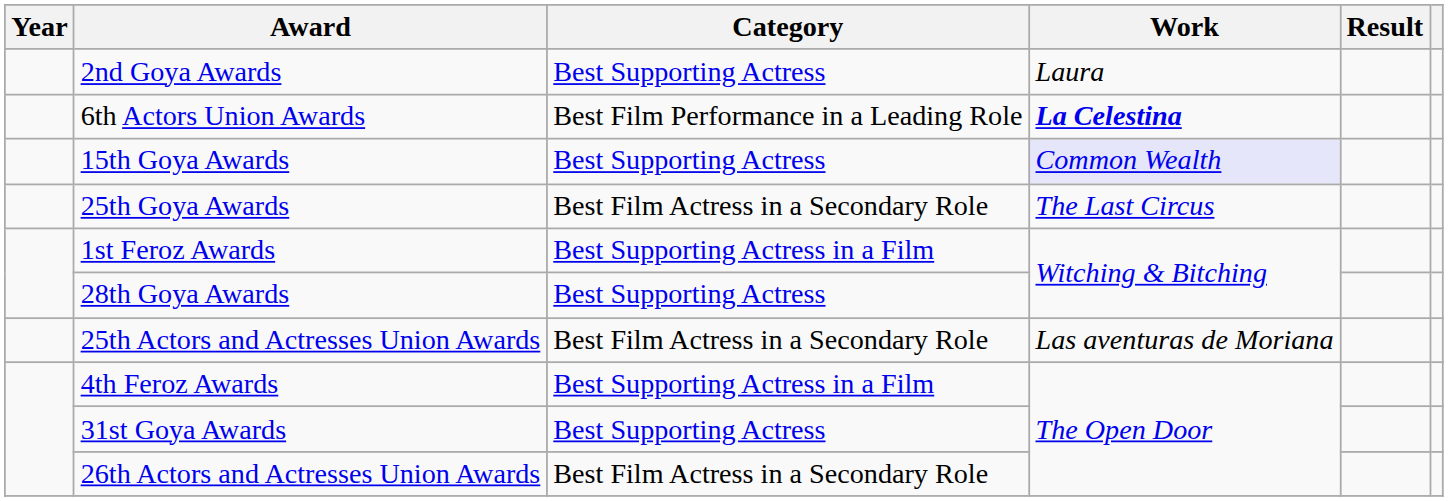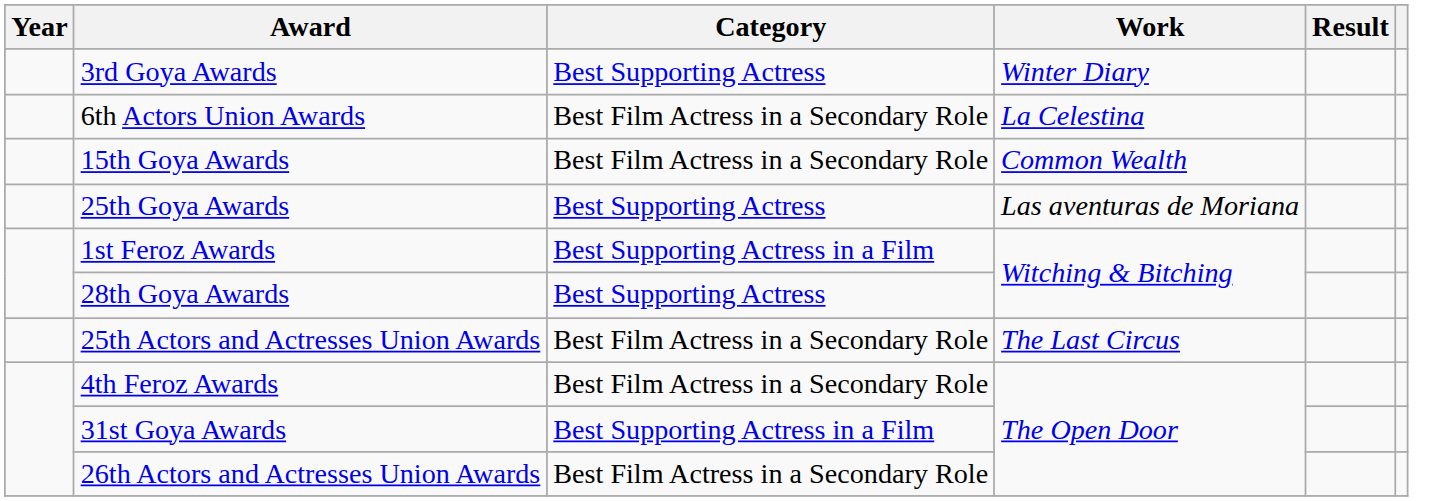- row: 2nd Goya Awards | Best Supporting Actress | Laura
+ row: 3rd Goya Awards | Best Supporting Actress | Winter Diary
6th Actors Union Awards | Category: Best Film Performance in a Leading Role -> Best Film Actress in a Secondary Role
6th Actors Union Awards | Work: bold -> normal
15th Goya Awards | Category: Best Supporting Actress -> Best Film Actress in a Secondary Role
15th Goya Awards | Work: lavender background -> no background
25th Goya Awards | Category: Best Film Actress in a Secondary Role -> Best Supporting Actress
25th Goya Awards | Work: The Last Circus -> Las aventuras de Moriana
25th Actors and Actresses Union Awards | Work: Las aventuras de Moriana -> The Last Circus
4th Feroz Awards | Category: Best Supporting Actress in a Film -> Best Film Actress in a Secondary Role
31st Goya Awards | Category: Best Supporting Actress -> Best Supporting Actress in a Film
